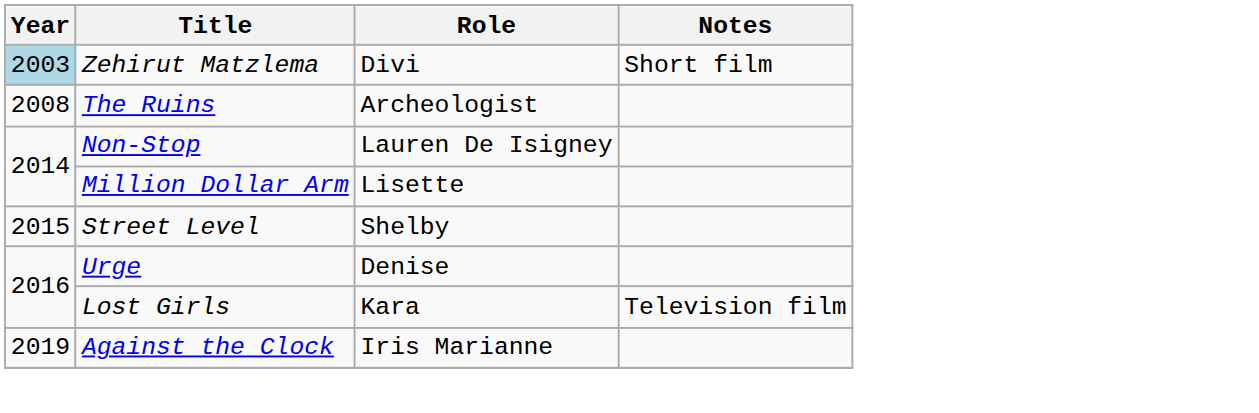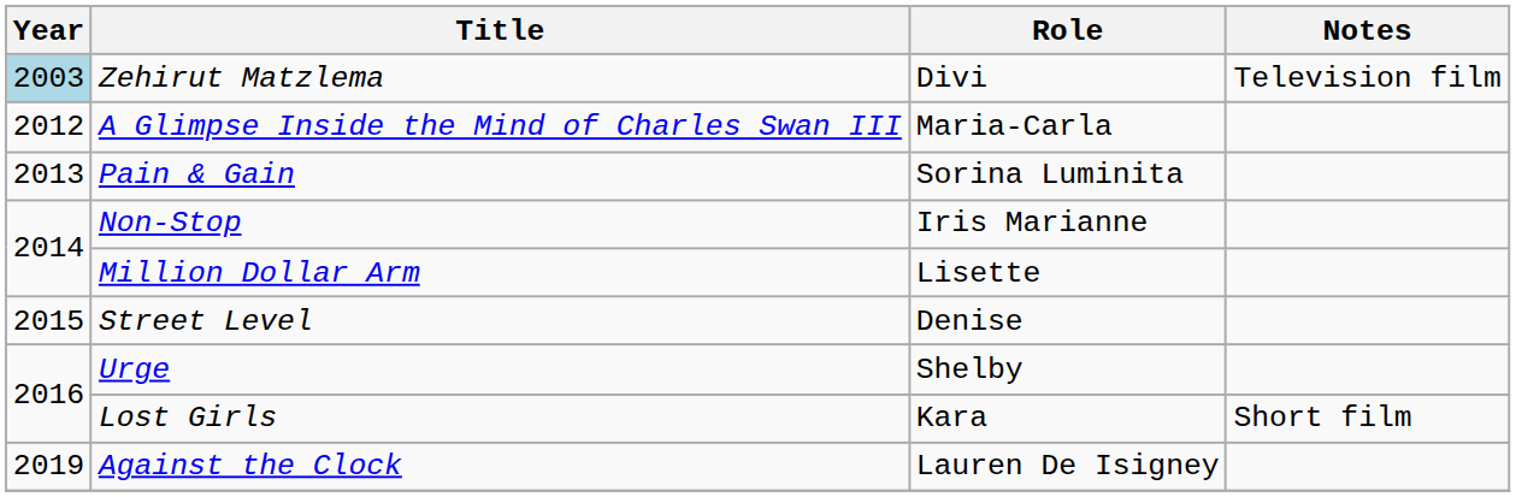Zehirut Matzlema | Notes: Short film -> Television film
- row: 2008 | The Ruins | Archeologist
+ row: 2012 | A Glimpse Inside the Mind of Charles Swan III | Maria-Carla
+ row: 2013 | Pain & Gain | Sorina Luminita
Non-Stop | Role: Lauren De Isigney -> Iris Marianne
Street Level | Role: Shelby -> Denise
Urge | Role: Denise -> Shelby
Lost Girls | Notes: Television film -> Short film
Against the Clock | Role: Iris Marianne -> Lauren De Isigney
